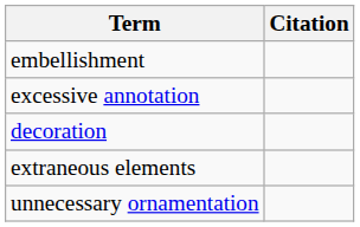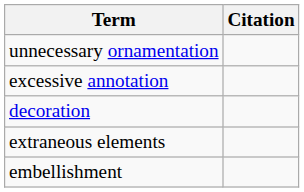rows swapped: embellishment <-> unnecessary ornamentation
